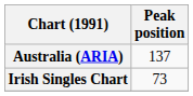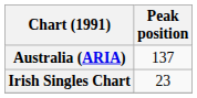Irish Singles Chart | Peak position: 73 -> 23
